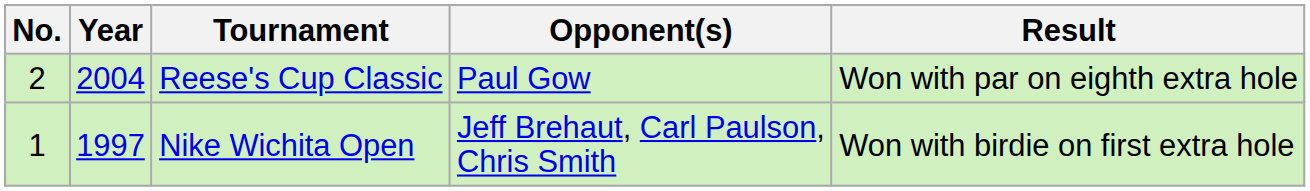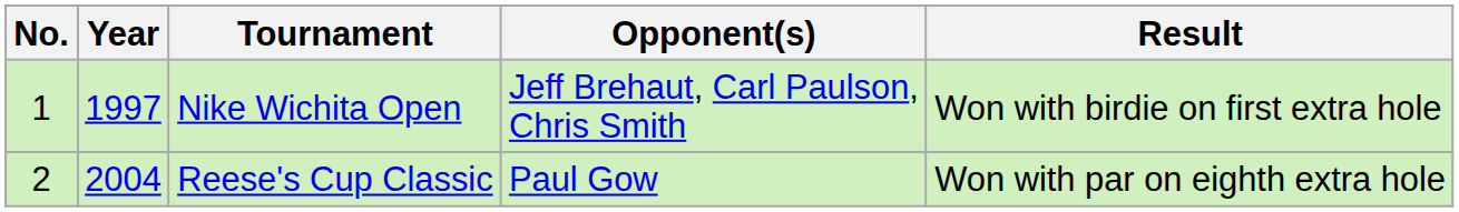rows swapped: Nike Wichita Open <-> Reese's Cup Classic
